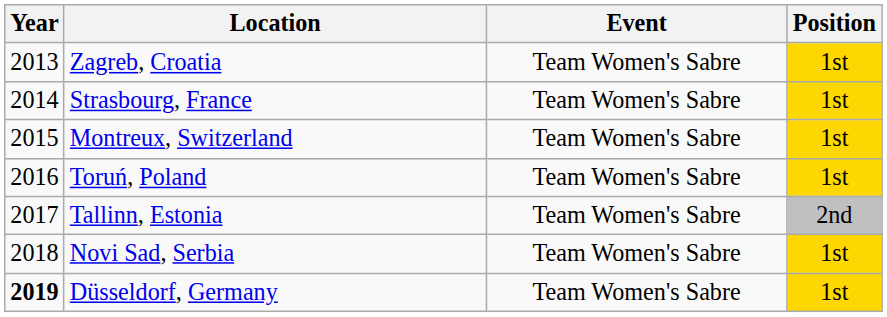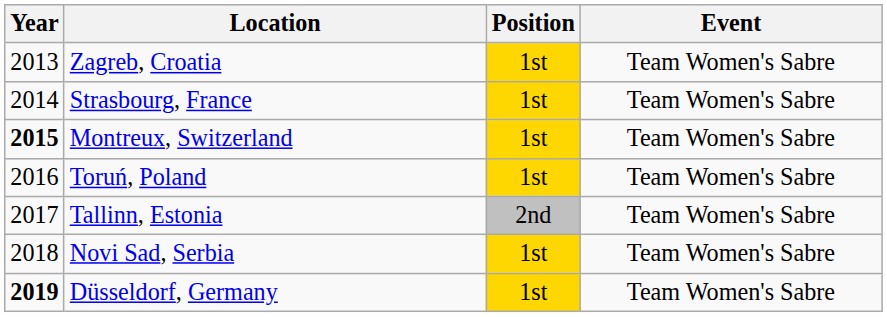columns swapped: Event <-> Position
Montreux, Switzerland | Year: normal -> bold
